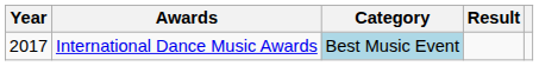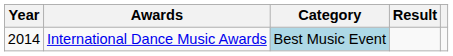International Dance Music Awards | Year: 2017 -> 2014
